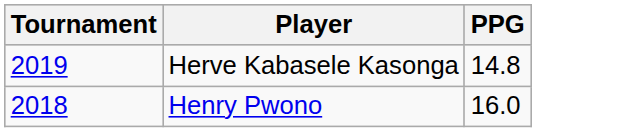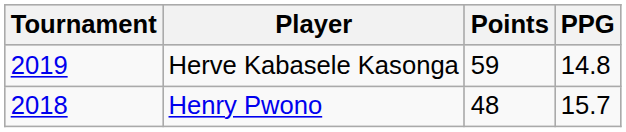+ column: Points | 59 | 48
Henry Pwono | PPG: 16.0 -> 15.7
